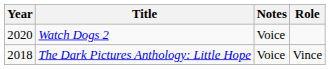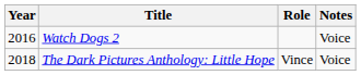columns swapped: Role <-> Notes
Watch Dogs 2 | Year: 2020 -> 2016
